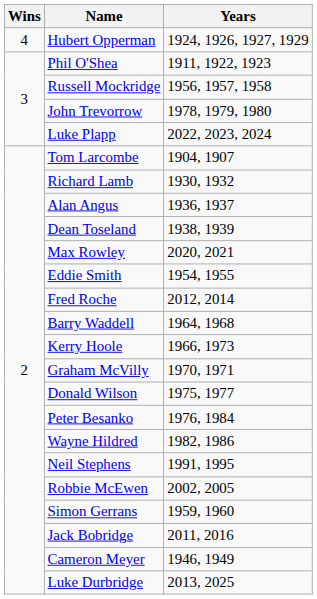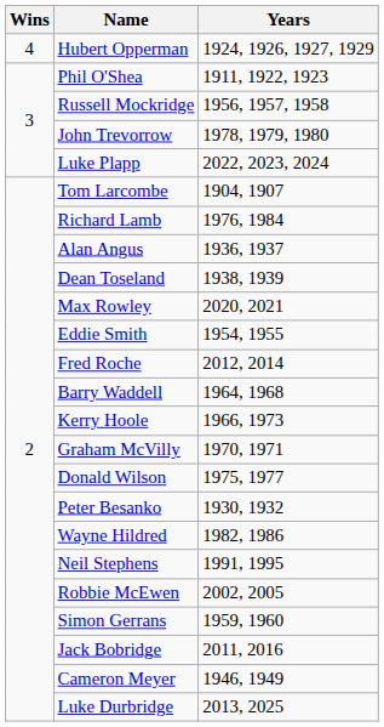Richard Lamb | Years: 1930, 1932 -> 1976, 1984
Peter Besanko | Years: 1976, 1984 -> 1930, 1932
